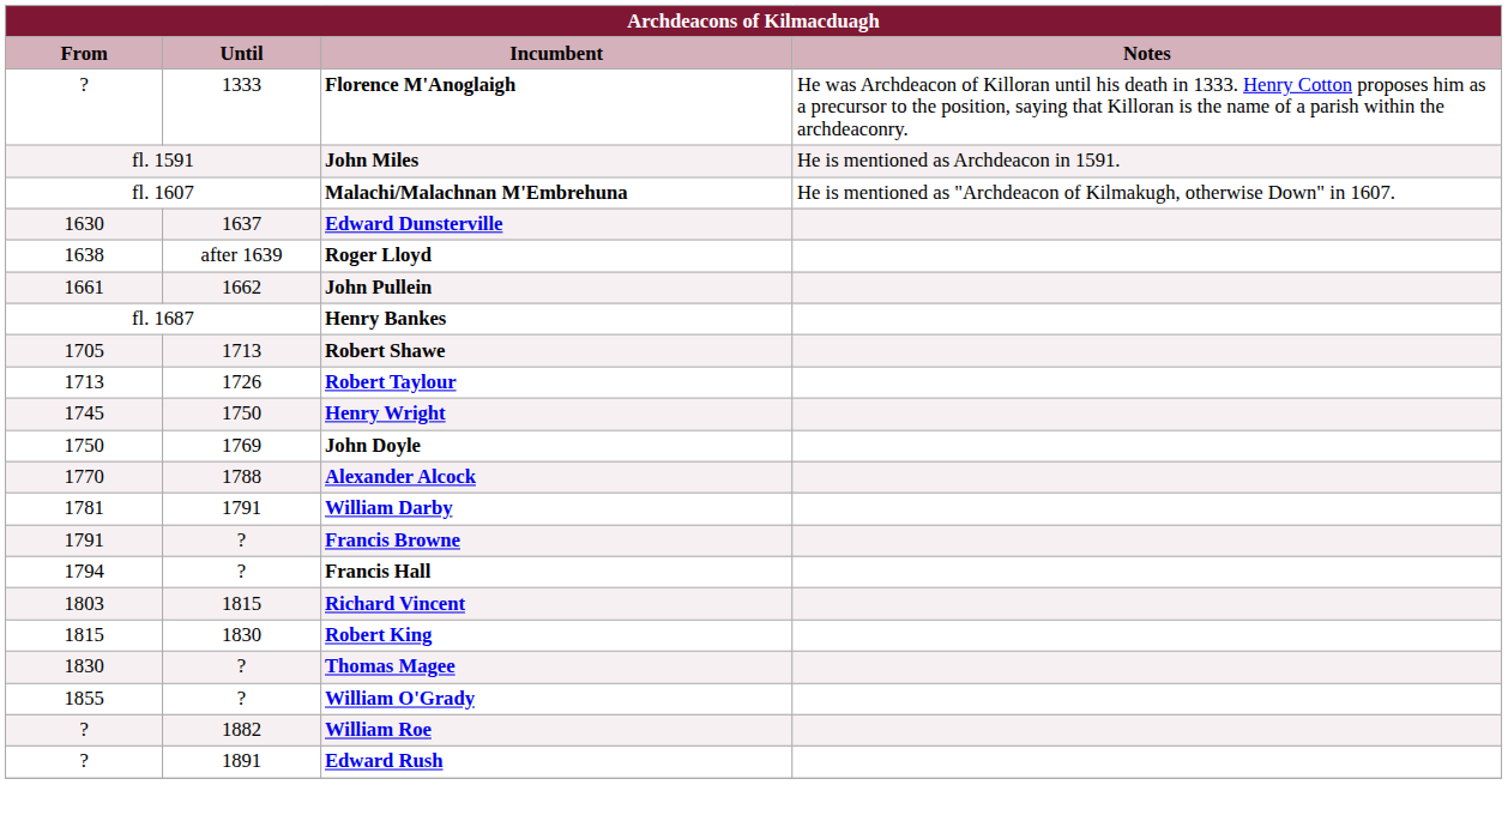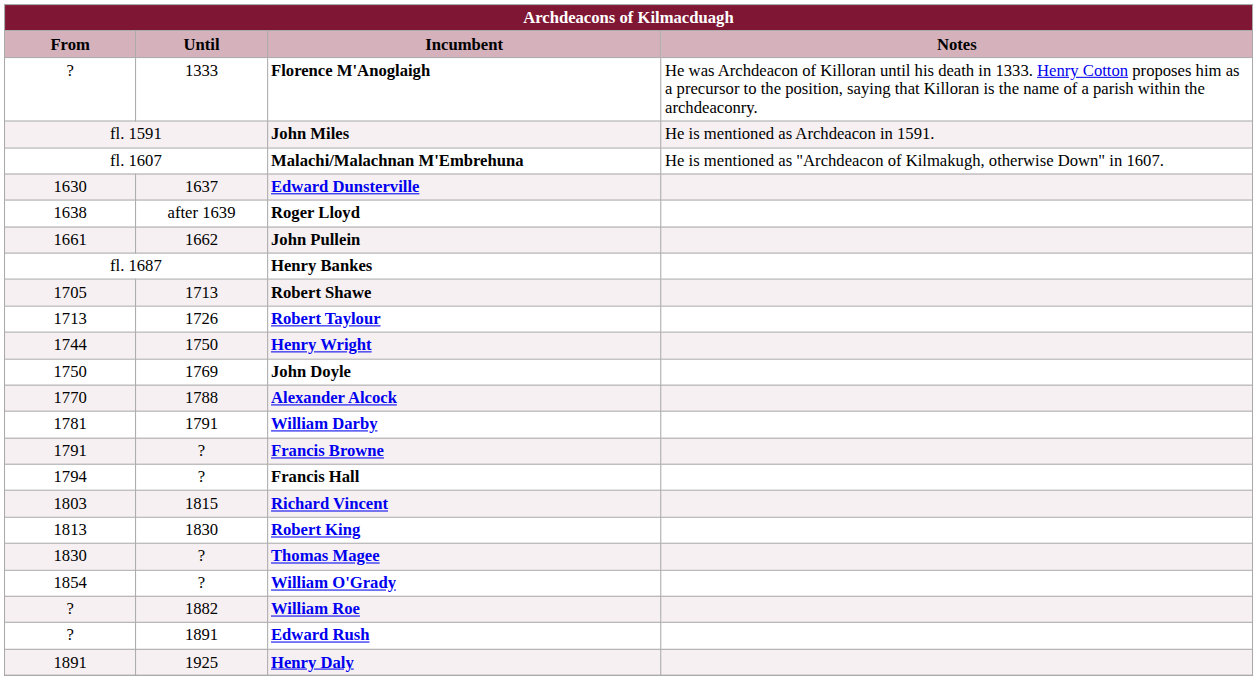Henry Wright | From: 1745 -> 1744
Robert King | From: 1815 -> 1813
William O'Grady | From: 1855 -> 1854
+ row: 1891 | 1925 | Henry Daly
